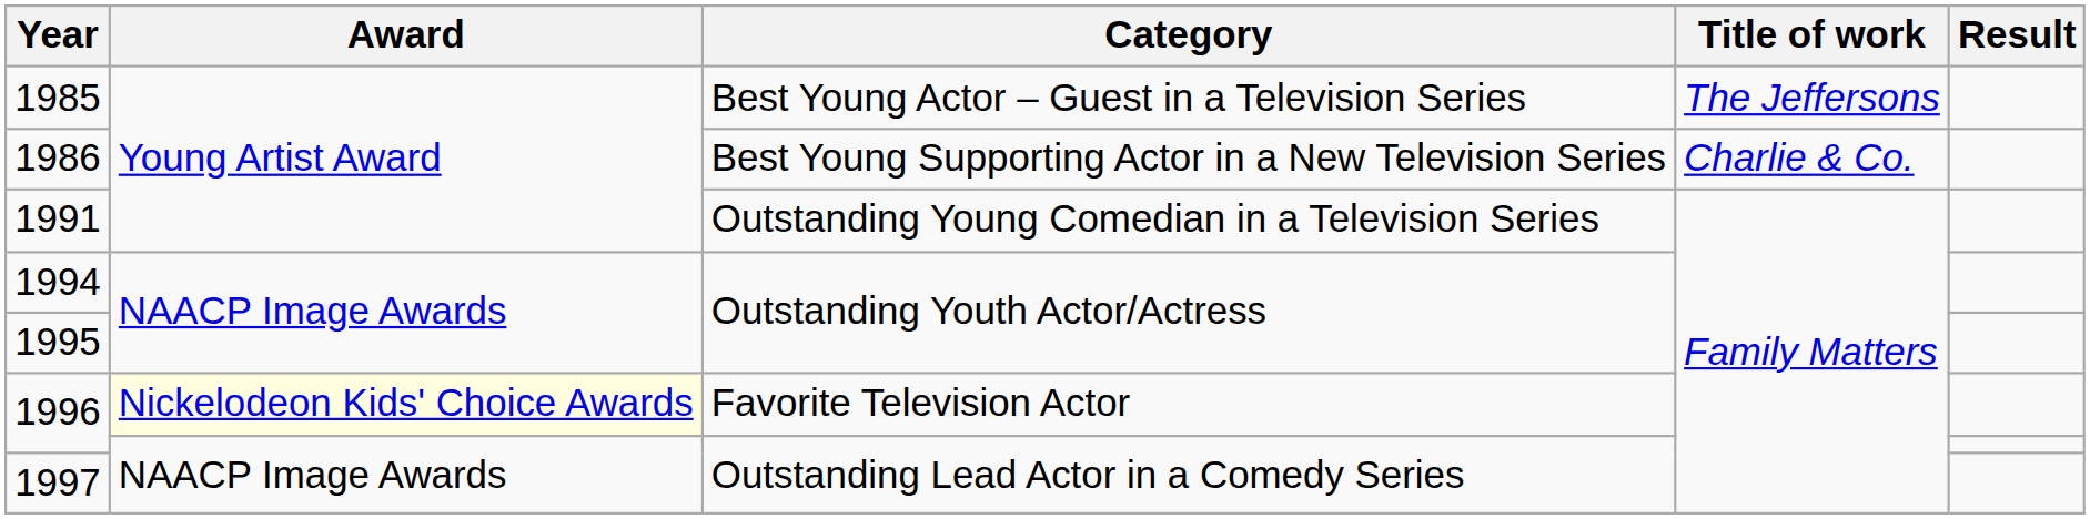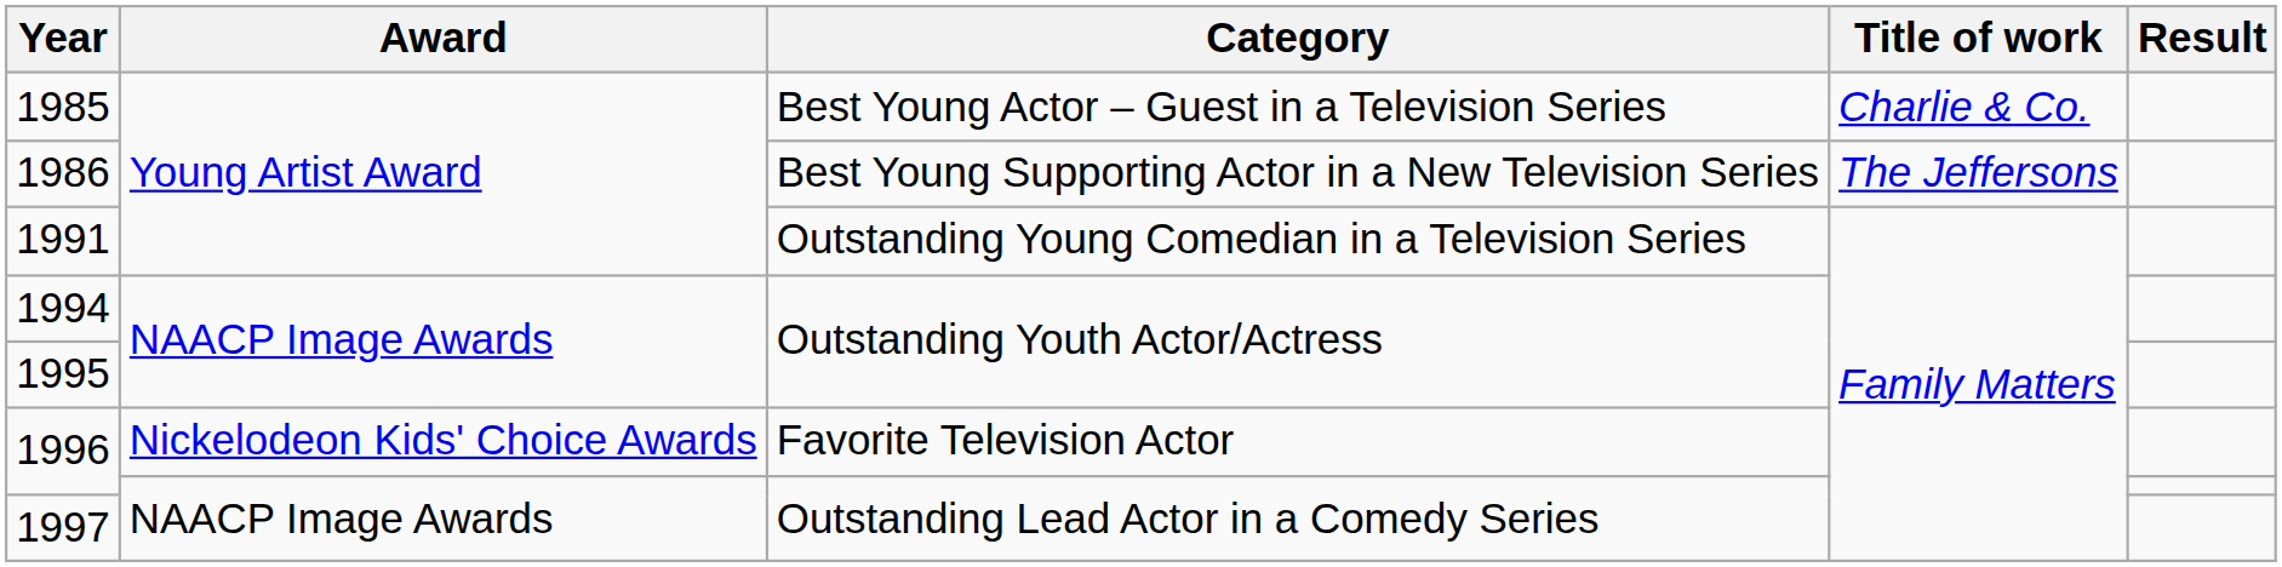1985 | Title of work: The Jeffersons -> Charlie & Co.
1986 | Title of work: Charlie & Co. -> The Jeffersons
1996 / Favorite Television Actor | Award: lightyellow background -> no background
